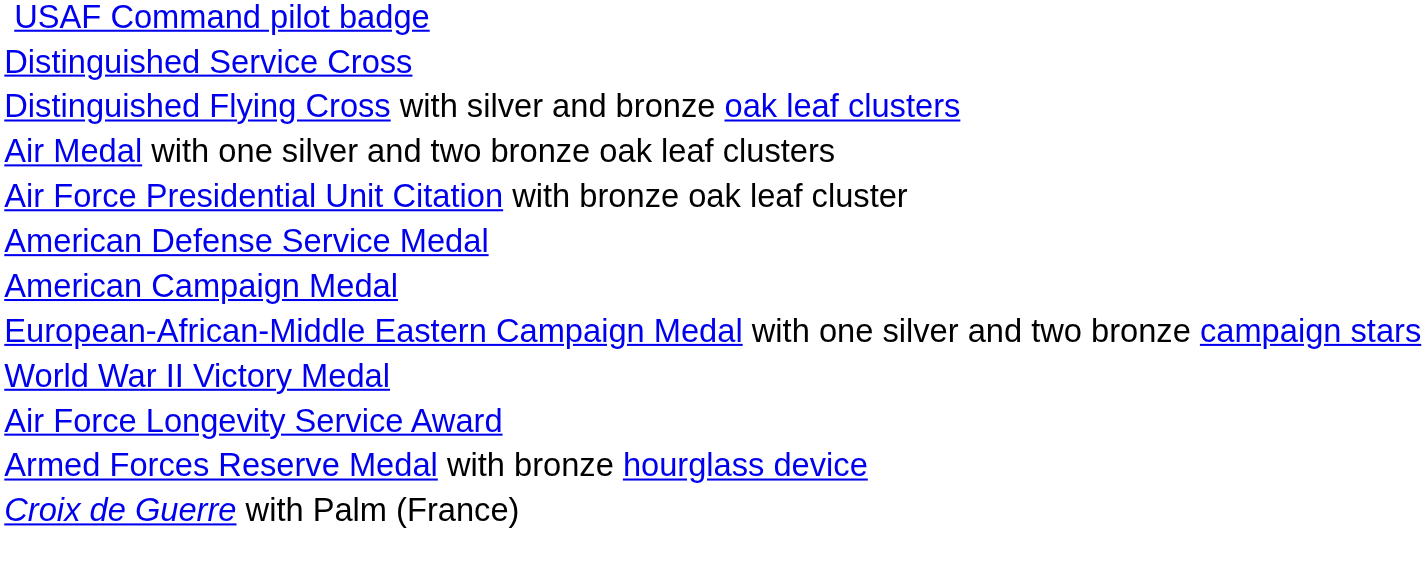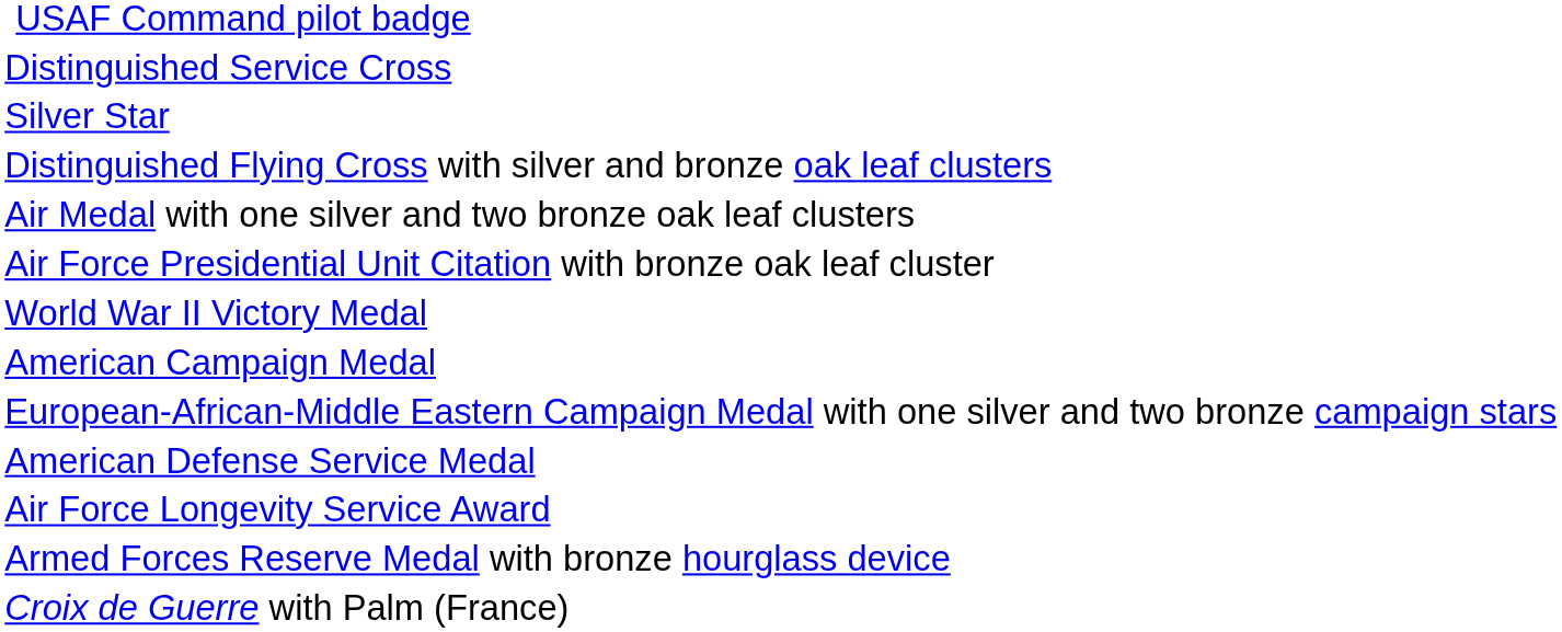+ row: Silver Star
rows swapped: American Defense Service Medal <-> World War II Victory Medal
